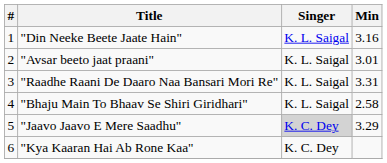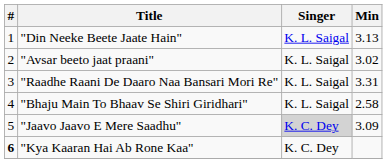"Din Neeke Beete Jaate Hain" | Min: 3.16 -> 3.13
"Avsar beeto jaat praani" | Min: 3.01 -> 3.02
"Jaavo Jaavo E Mere Saadhu" | Min: 3.29 -> 3.09
"Kya Kaaran Hai Ab Rone Kaa" | #: normal -> bold
